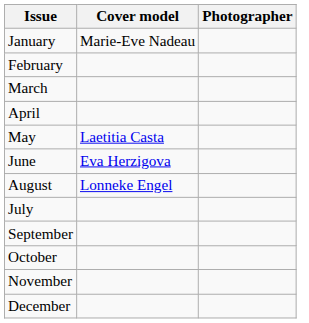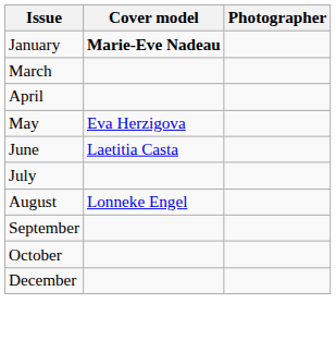January | Cover model: normal -> bold
- row: February
May | Cover model: Laetitia Casta -> Eva Herzigova
June | Cover model: Eva Herzigova -> Laetitia Casta
rows swapped: July <-> August
- row: November
